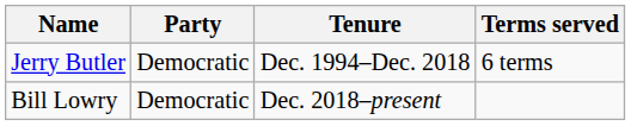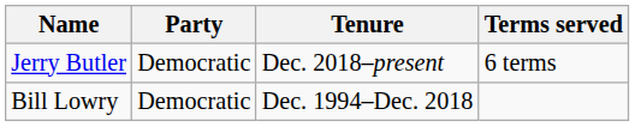Jerry Butler | Tenure: Dec. 1994–Dec. 2018 -> Dec. 2018–present
Bill Lowry | Tenure: Dec. 2018–present -> Dec. 1994–Dec. 2018
